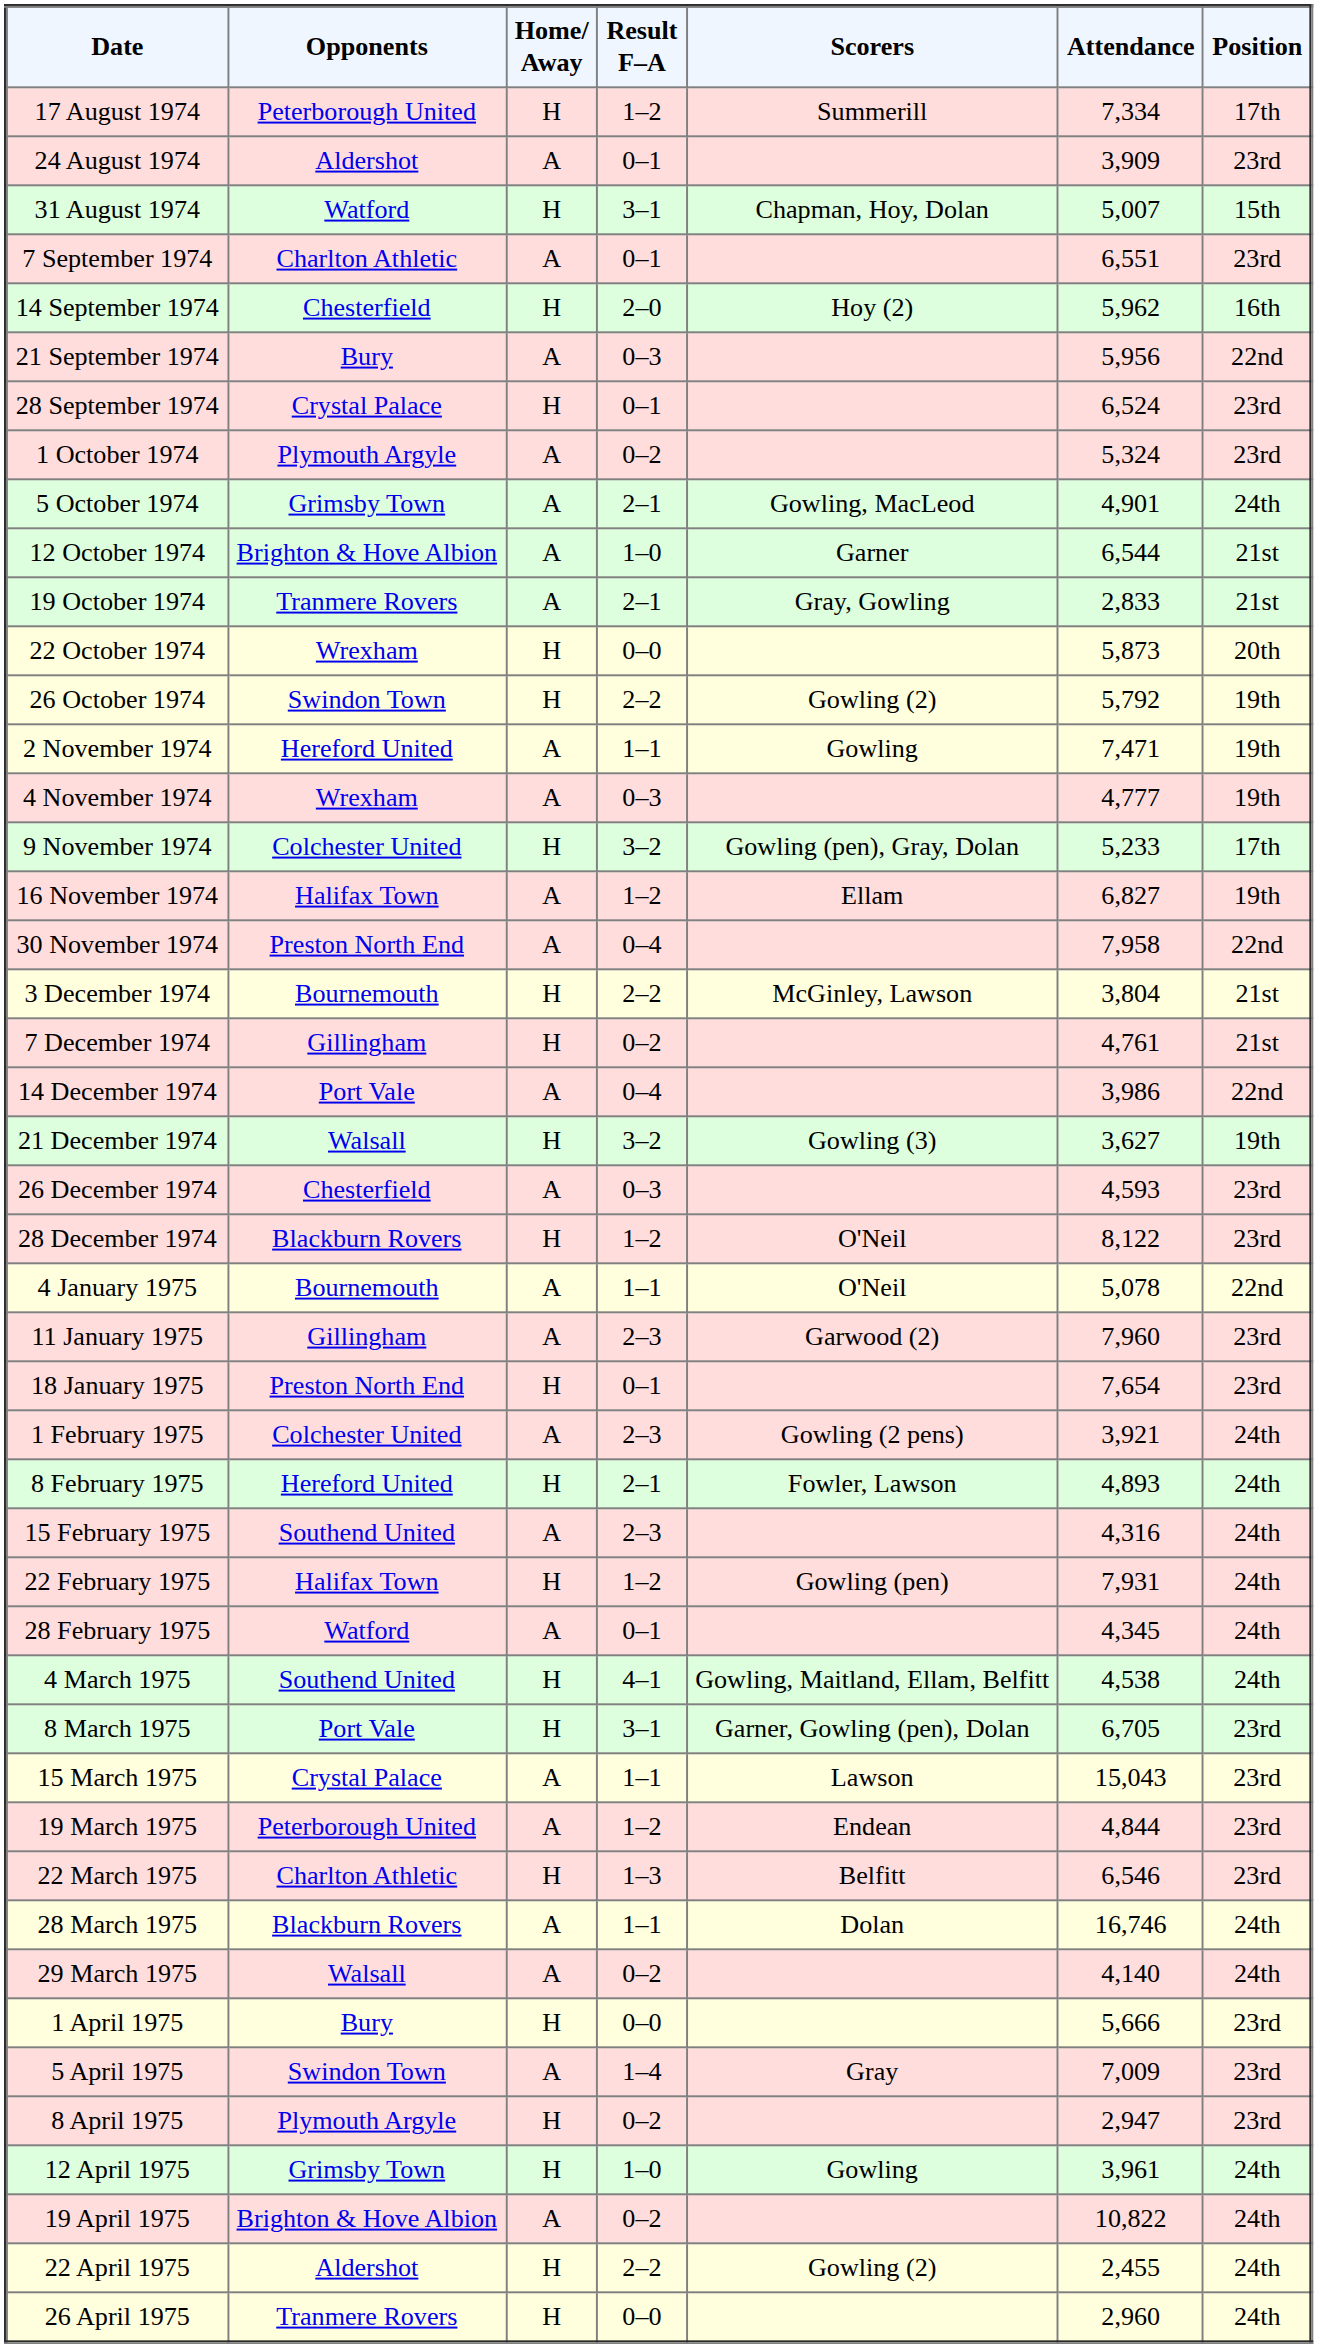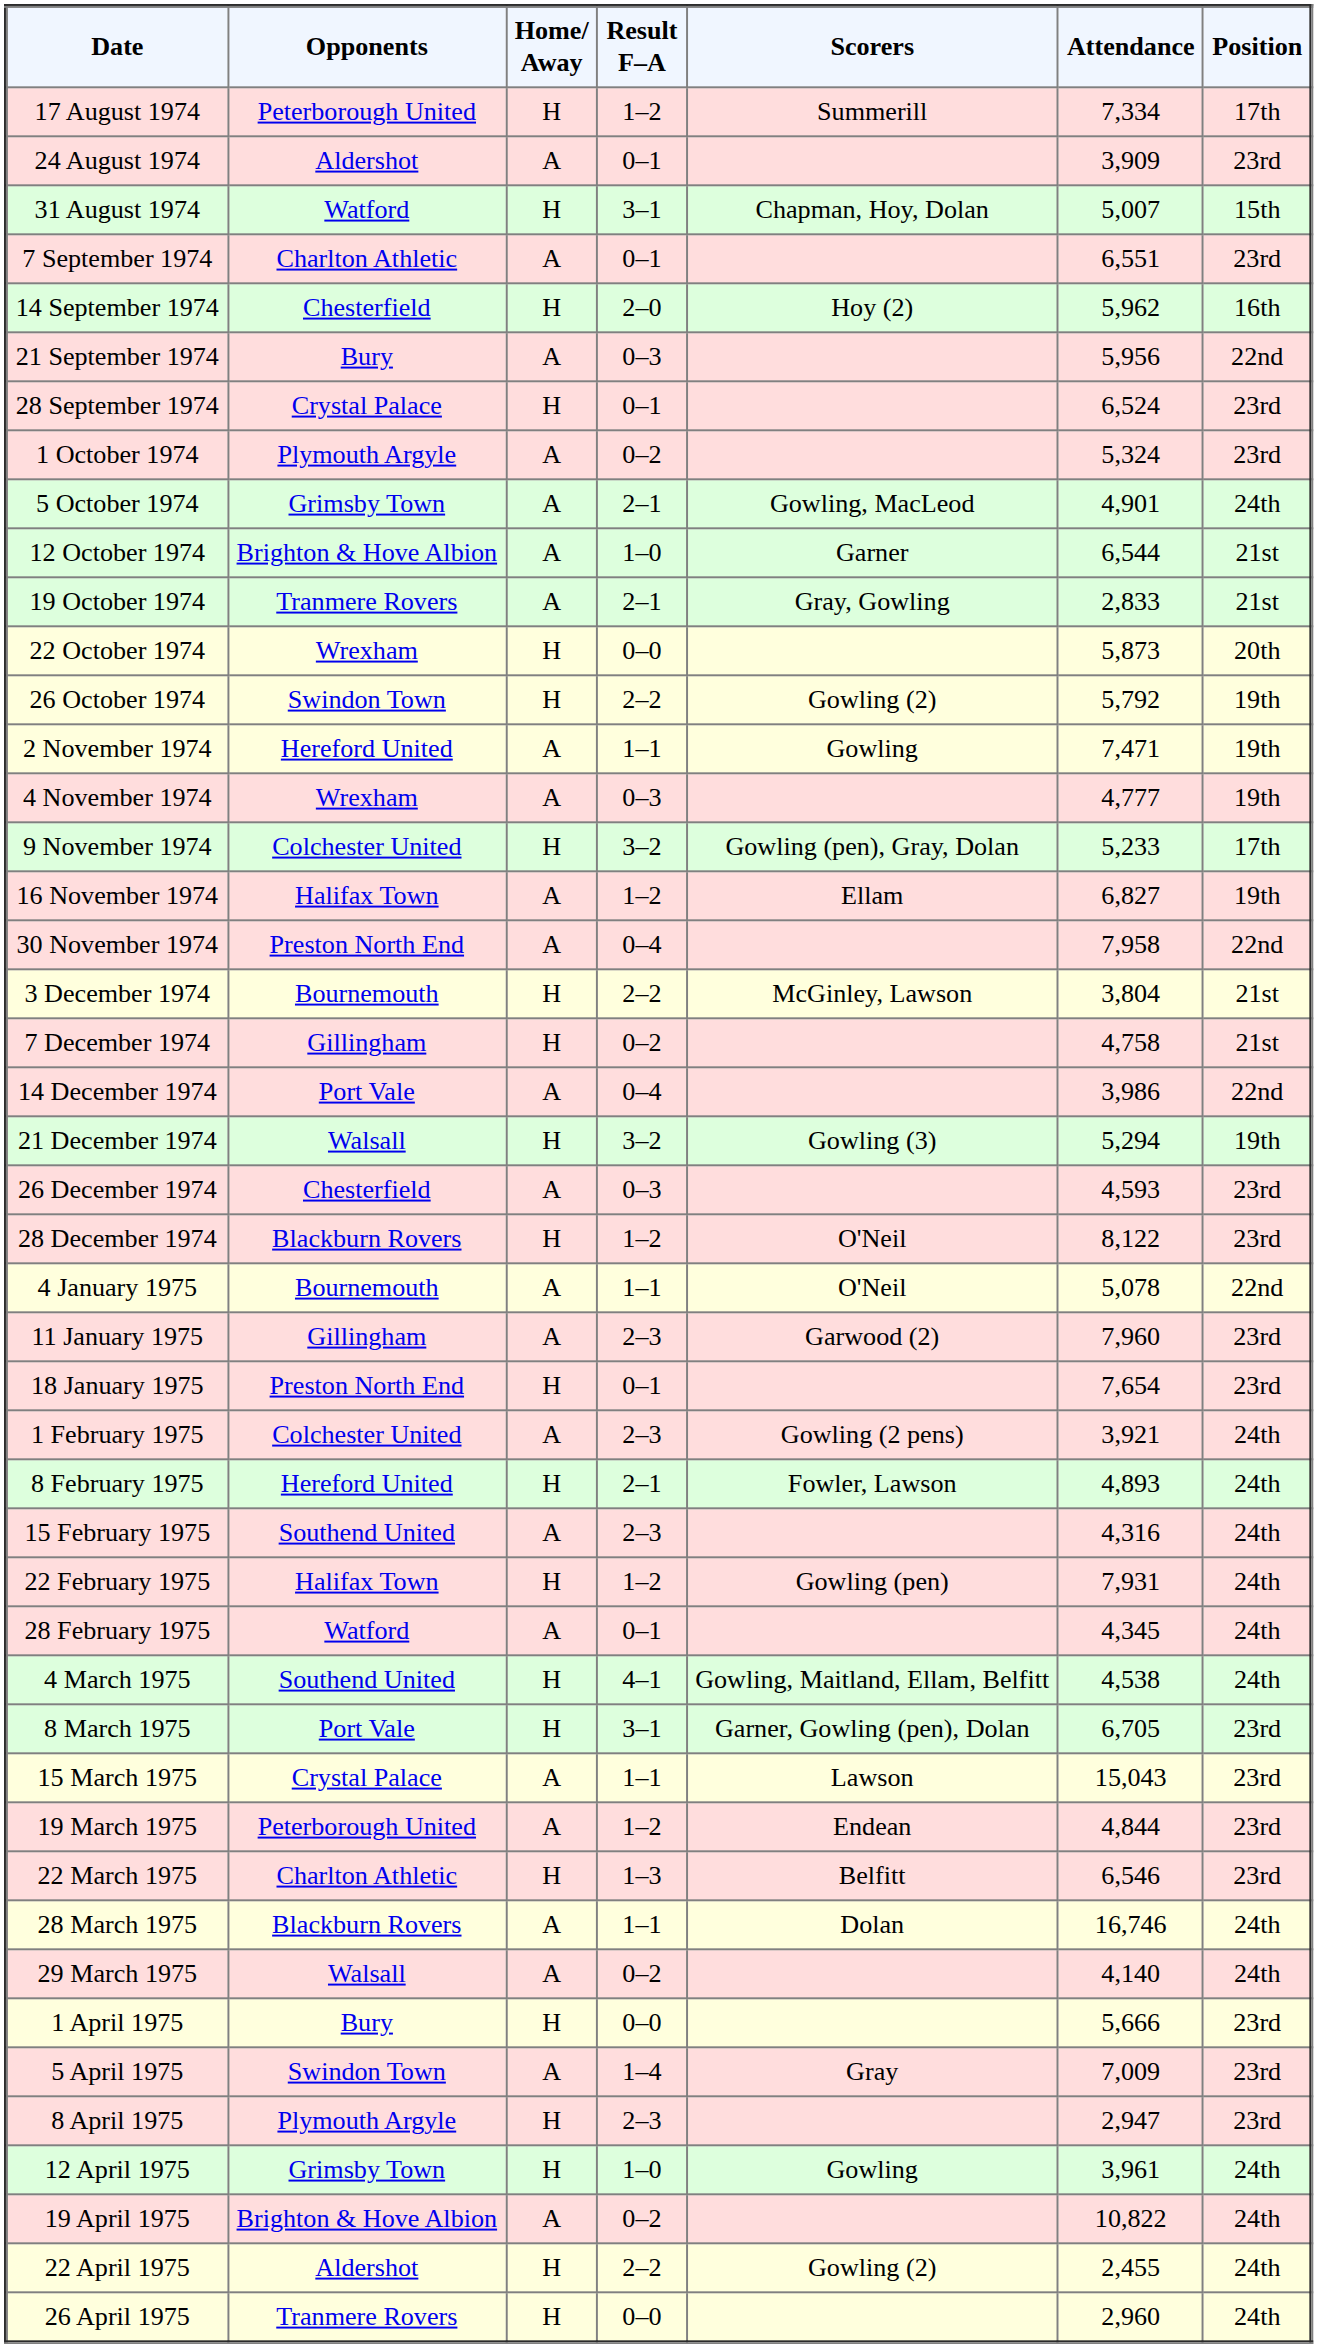7 December 1974 | Attendance: 4,761 -> 4,758
21 December 1974 | Attendance: 3,627 -> 5,294
8 April 1975 | Result F–A: 0–2 -> 2–3
